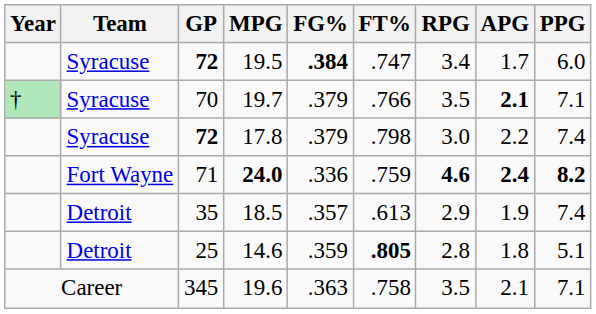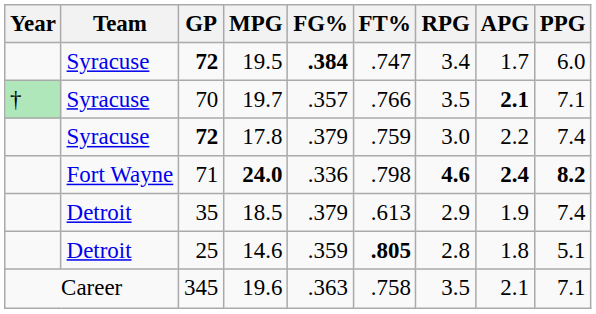19.7 | FG%: .379 -> .357
17.8 | FT%: .798 -> .759
24.0 | FT%: .759 -> .798
18.5 | FG%: .357 -> .379
